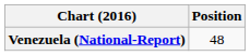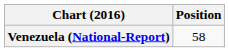Venezuela (National-Report) | Position: 48 -> 58
